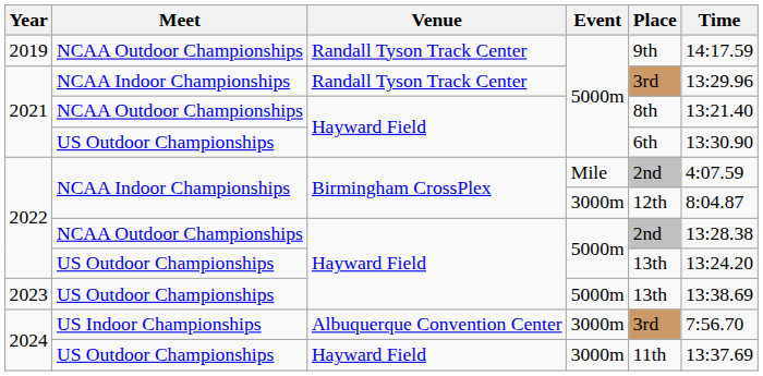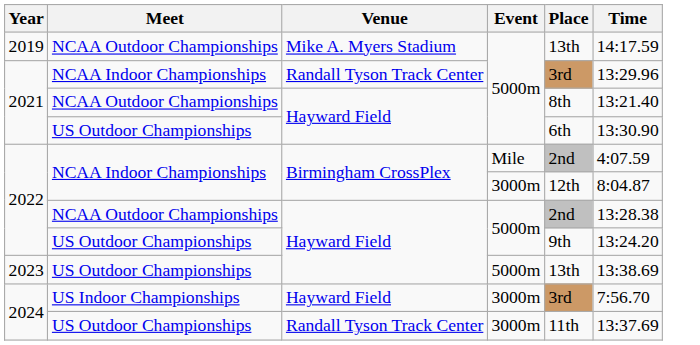2019 | Venue: Randall Tyson Track Center -> Mike A. Myers Stadium
2019 | Place: 9th -> 13th
2022 / US Outdoor Championships | Place: 13th -> 9th
2024 / US Indoor Championships | Venue: Albuquerque Convention Center -> Hayward Field
2024 / US Outdoor Championships | Venue: Hayward Field -> Randall Tyson Track Center
